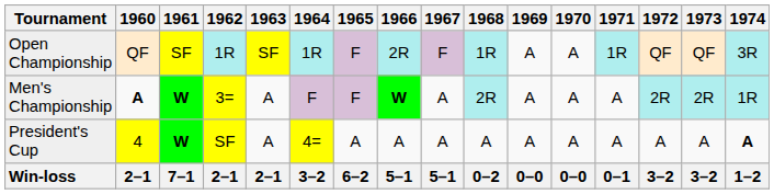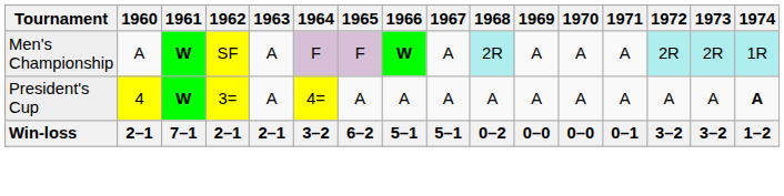- row: Open Championship | QF | SF | 1R | SF | 1R | F | 2R | F | 1R | A | A | 1R | QF | QF | 3R
Men's Championship | 1960: bold -> normal
Men's Championship | 1962: 3= -> SF
President's Cup | 1962: SF -> 3=
